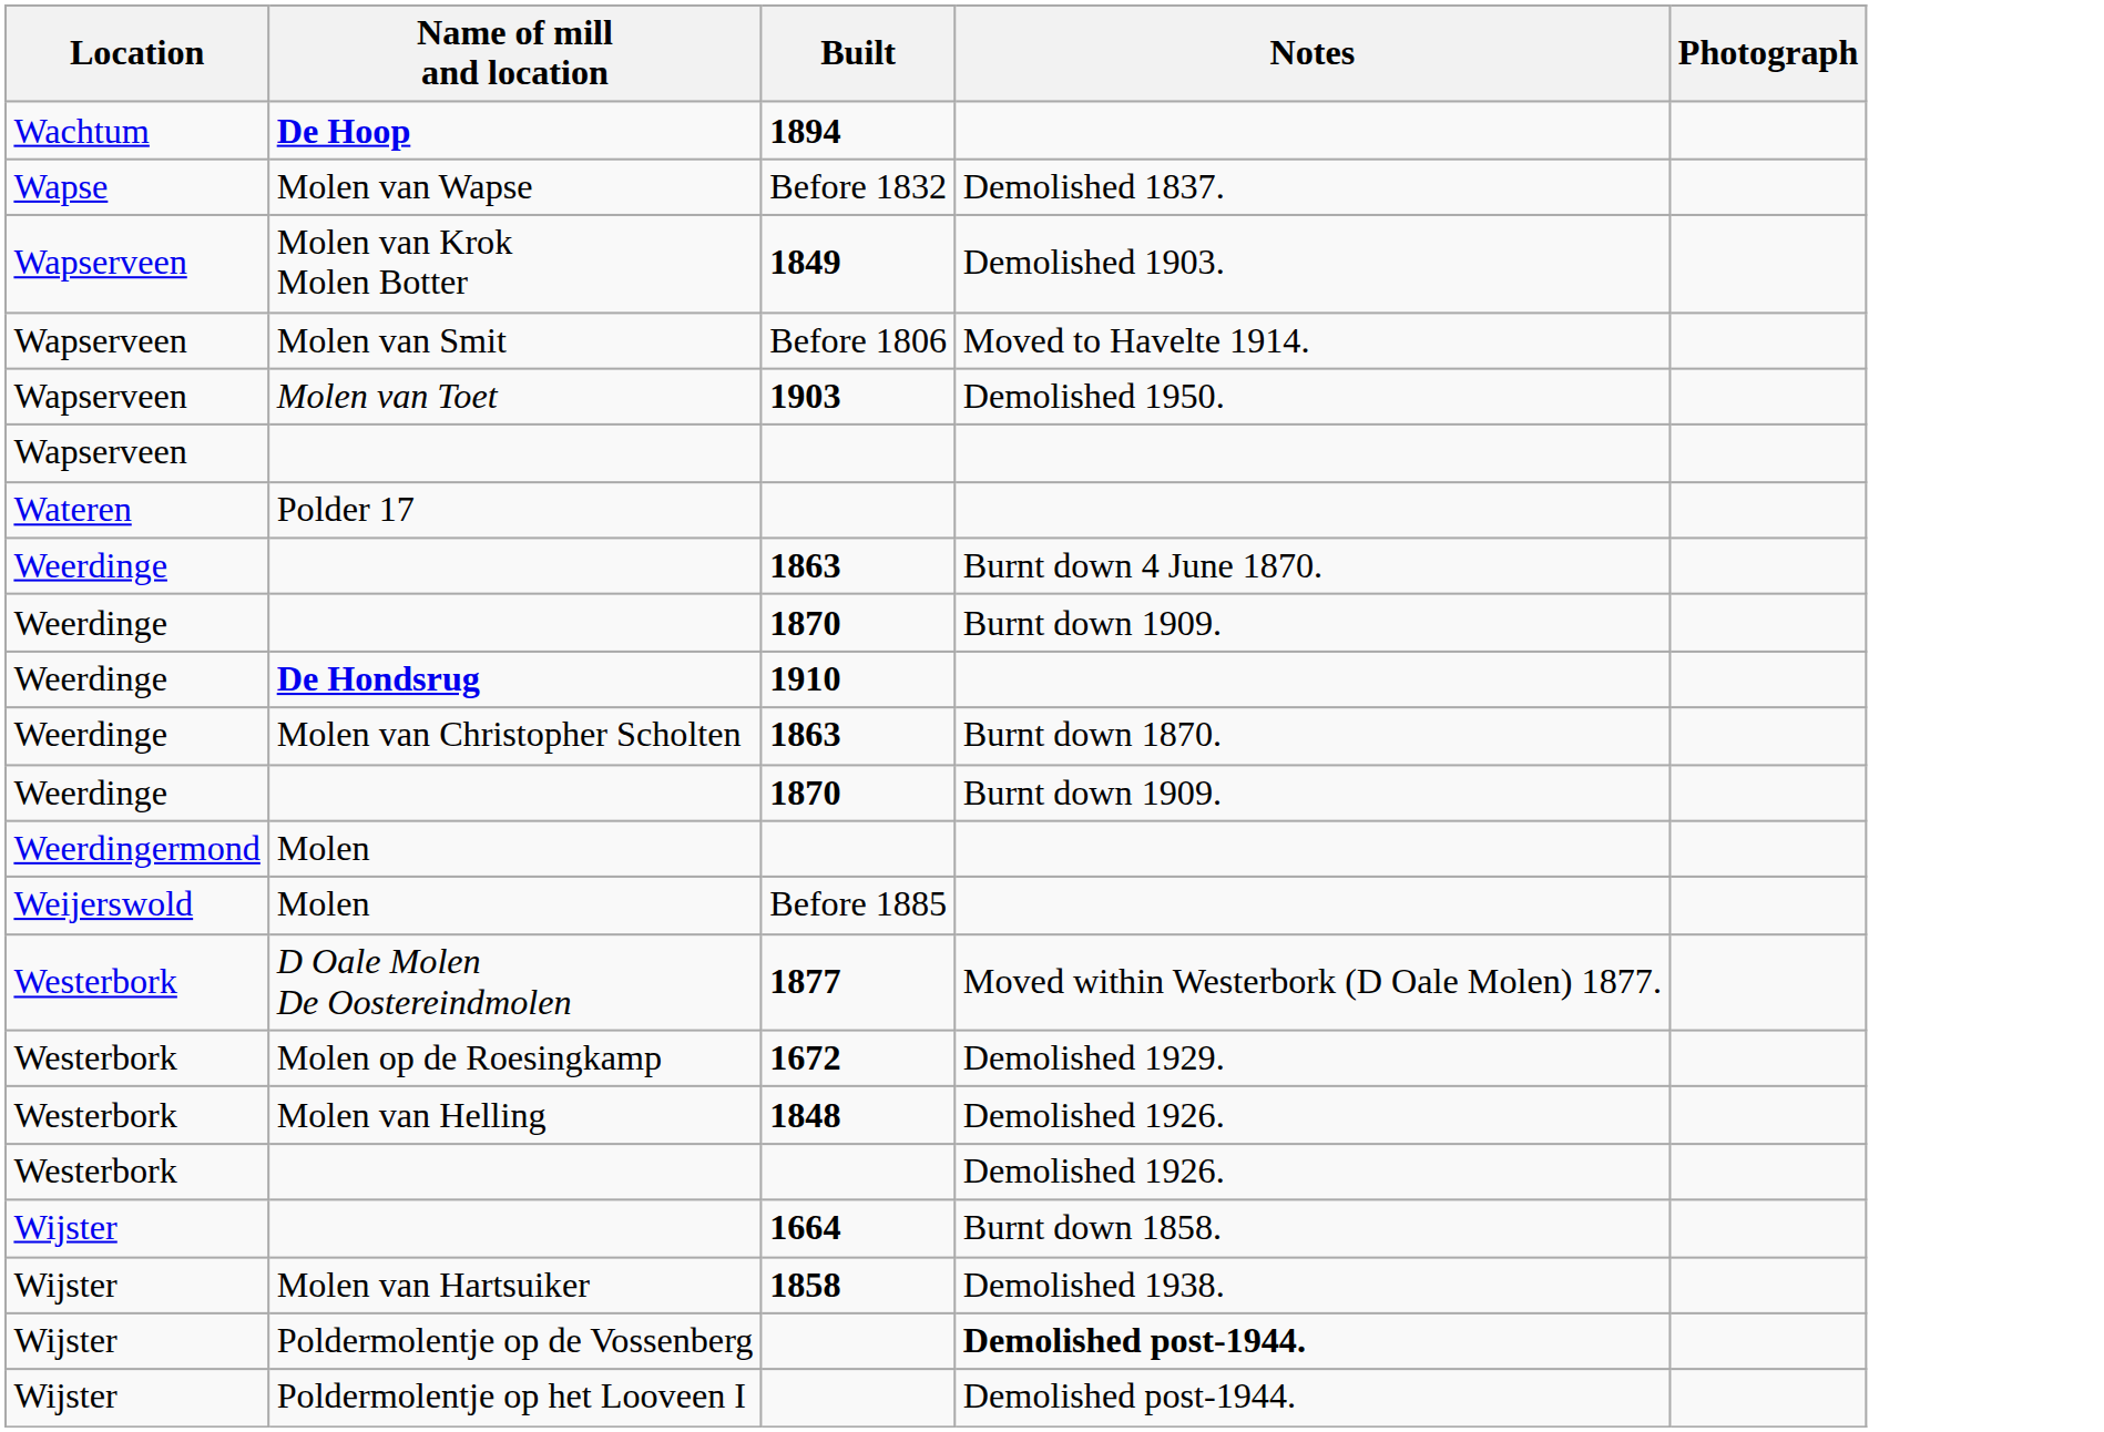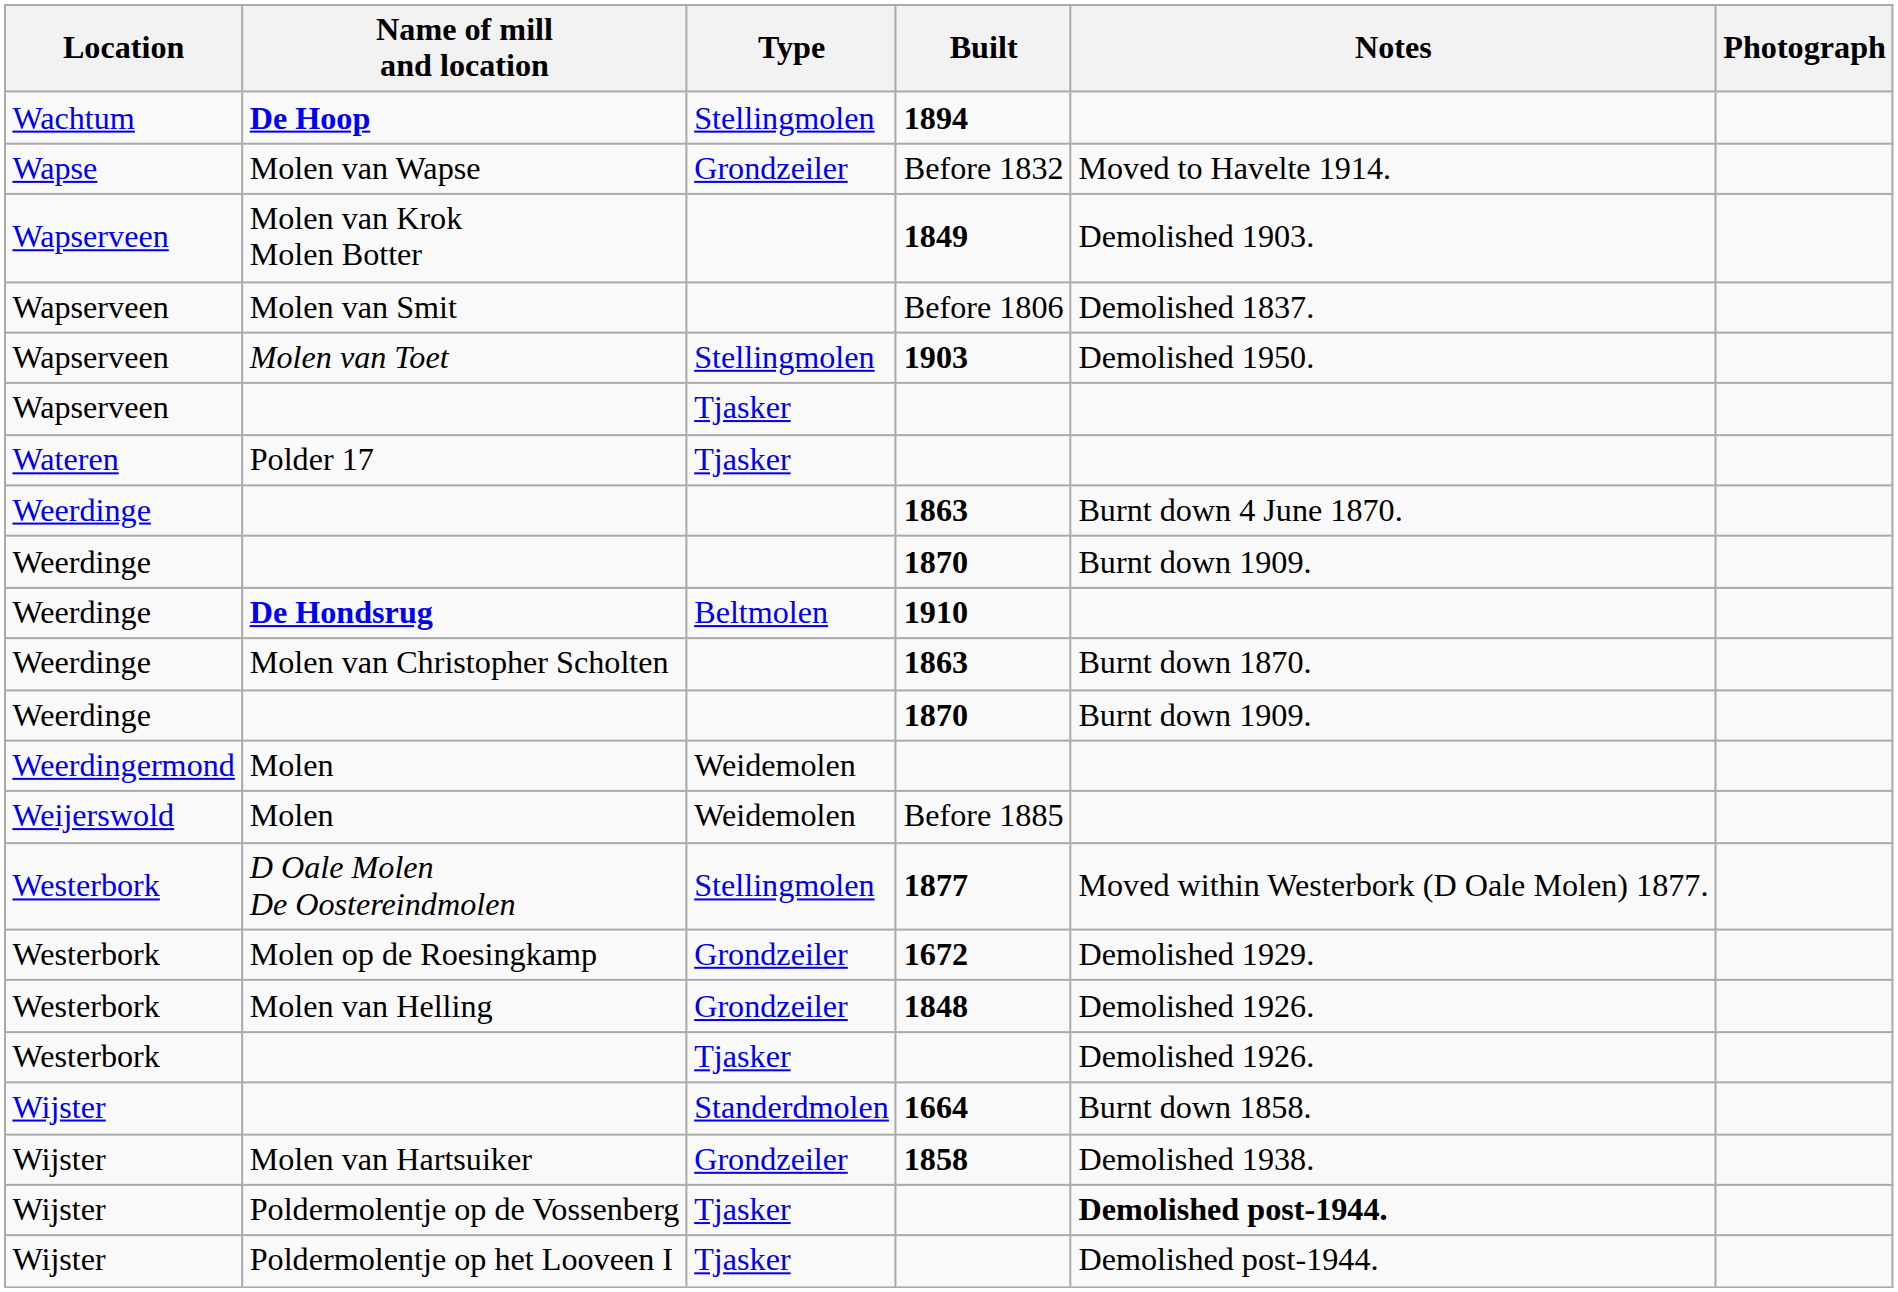+ column: Type | Stellingmolen | Grondzeiler | Stellingmolen | Tjasker | Tjasker | Beltmolen | Weidemolen | Weidemolen | Stellingmolen | Grondzeiler | Grondzeiler | Tjasker | Standerdmolen | Grondzeiler | Tjasker | Tjasker
Molen van Wapse | Notes: Demolished 1837. -> Moved to Havelte 1914.
Molen van Smit | Notes: Moved to Havelte 1914. -> Demolished 1837.
